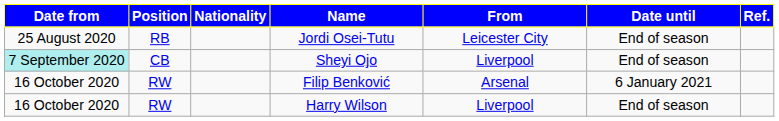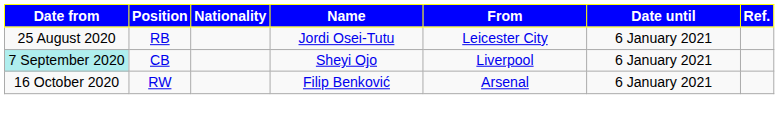Jordi Osei-Tutu | Date until: End of season -> 6 January 2021
Sheyi Ojo | Date until: End of season -> 6 January 2021
- row: 16 October 2020 | RW | Harry Wilson | Liverpool | End of season
